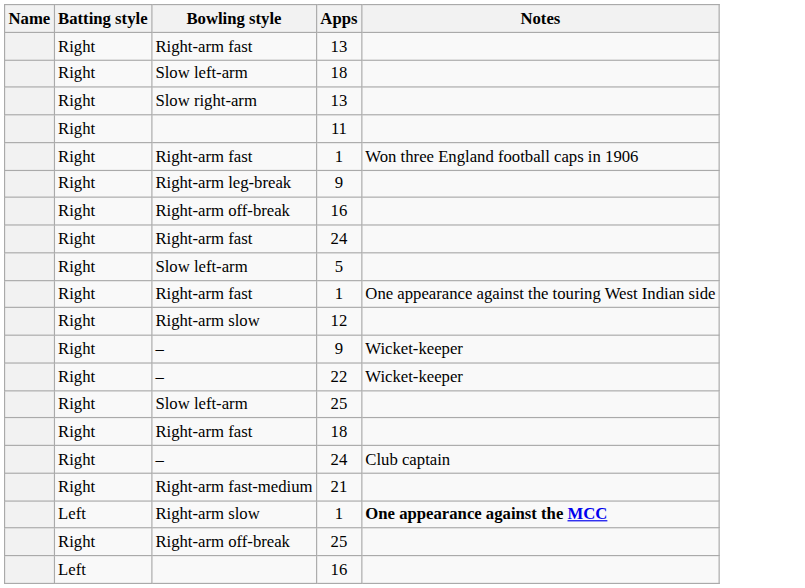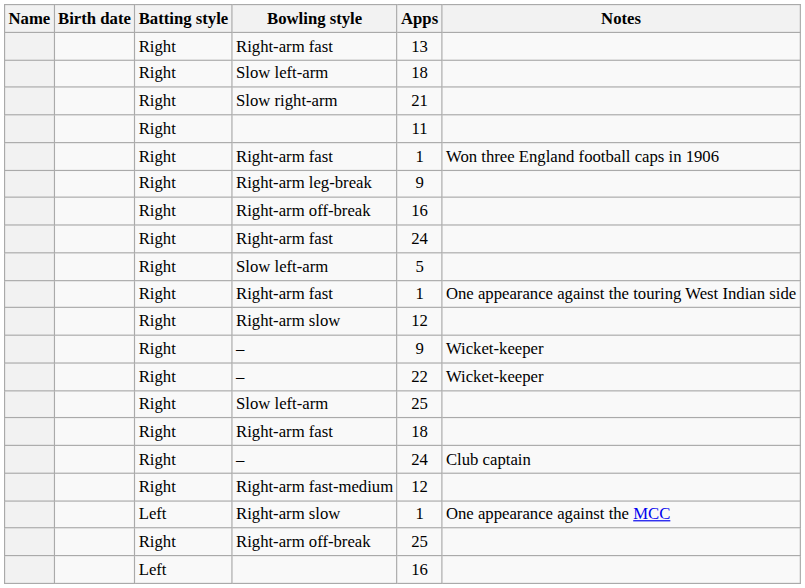+ column: Birth date
Slow right-arm | Apps: 13 -> 21
Right-arm fast-medium | Apps: 21 -> 12
Left / Right-arm slow | Notes: bold -> normal
